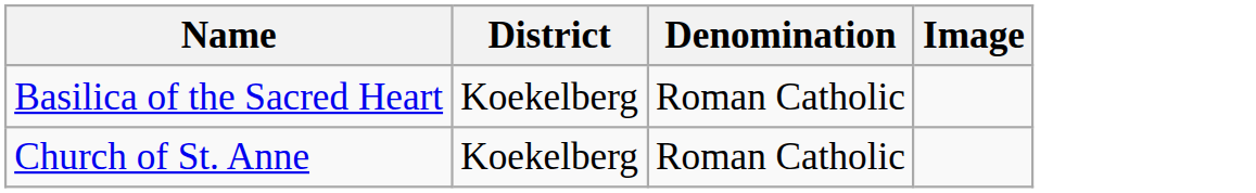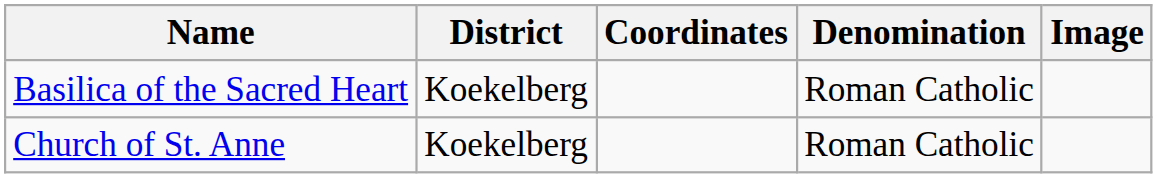+ column: Coordinates
